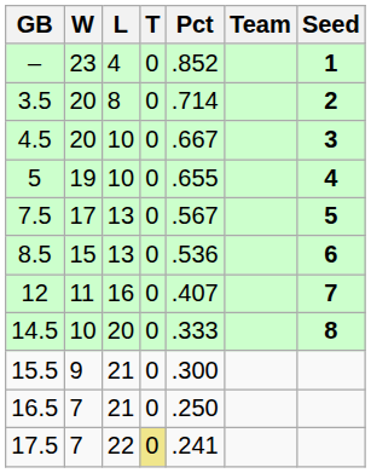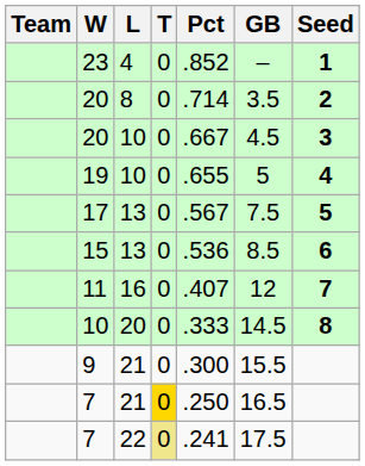columns swapped: Team <-> GB
7 / 21 | T: no background -> gold background
